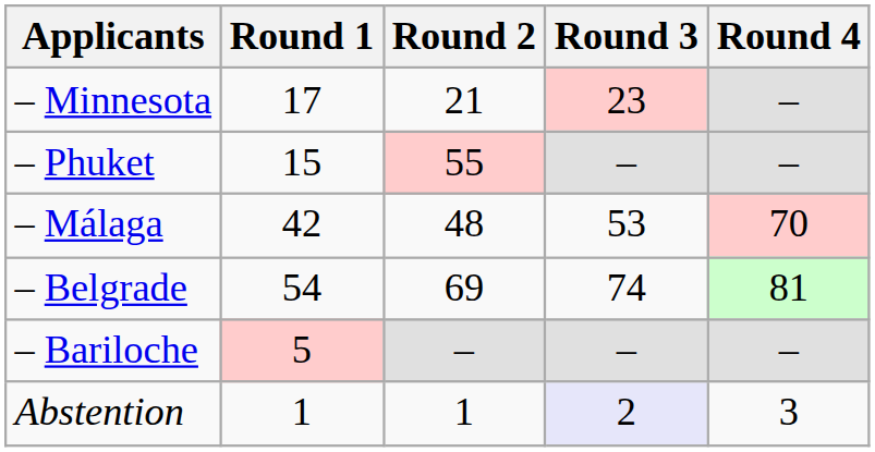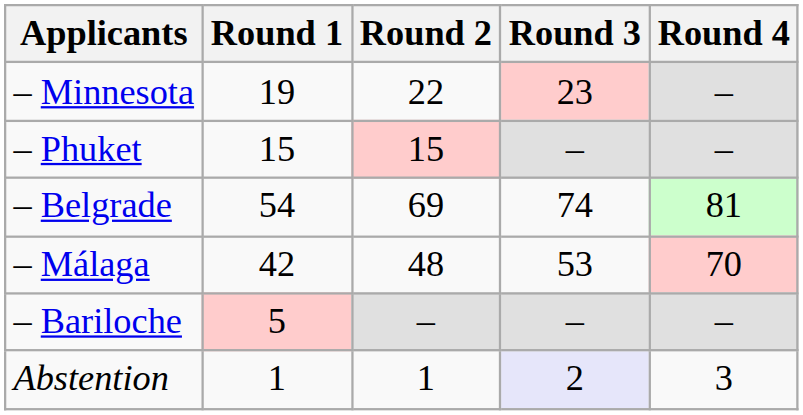– Minnesota | Round 1: 17 -> 19
– Minnesota | Round 2: 21 -> 22
– Phuket | Round 2: 55 -> 15
rows swapped: – Belgrade <-> – Málaga
